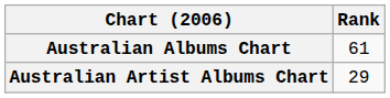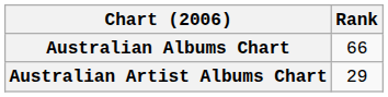Australian Albums Chart | Rank: 61 -> 66
